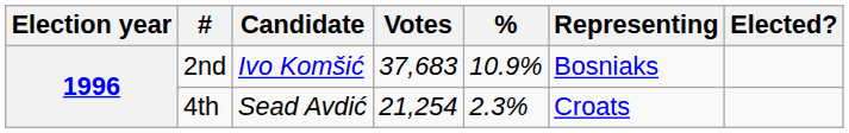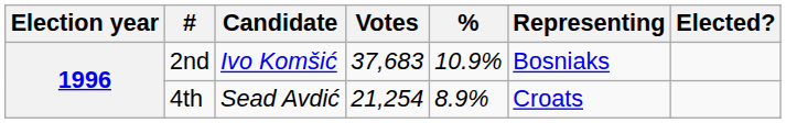4th | %: 2.3% -> 8.9%
